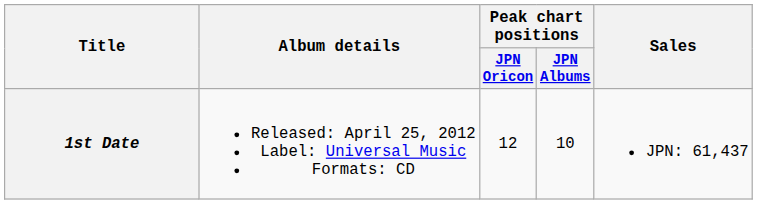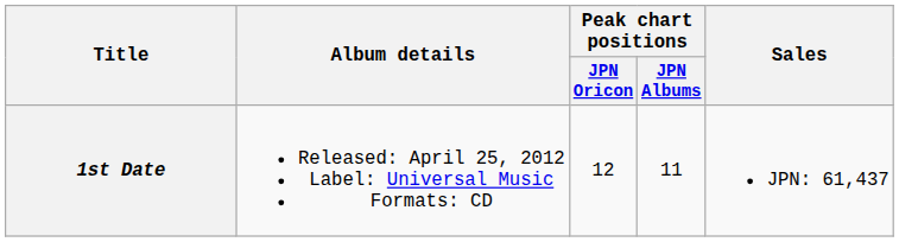1st Date | Peak chart positions / JPN Albums: 10 -> 11
